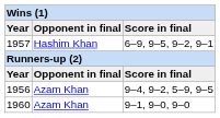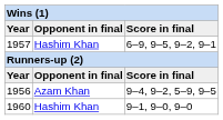1960 | column 2: Azam Khan -> Hashim Khan
